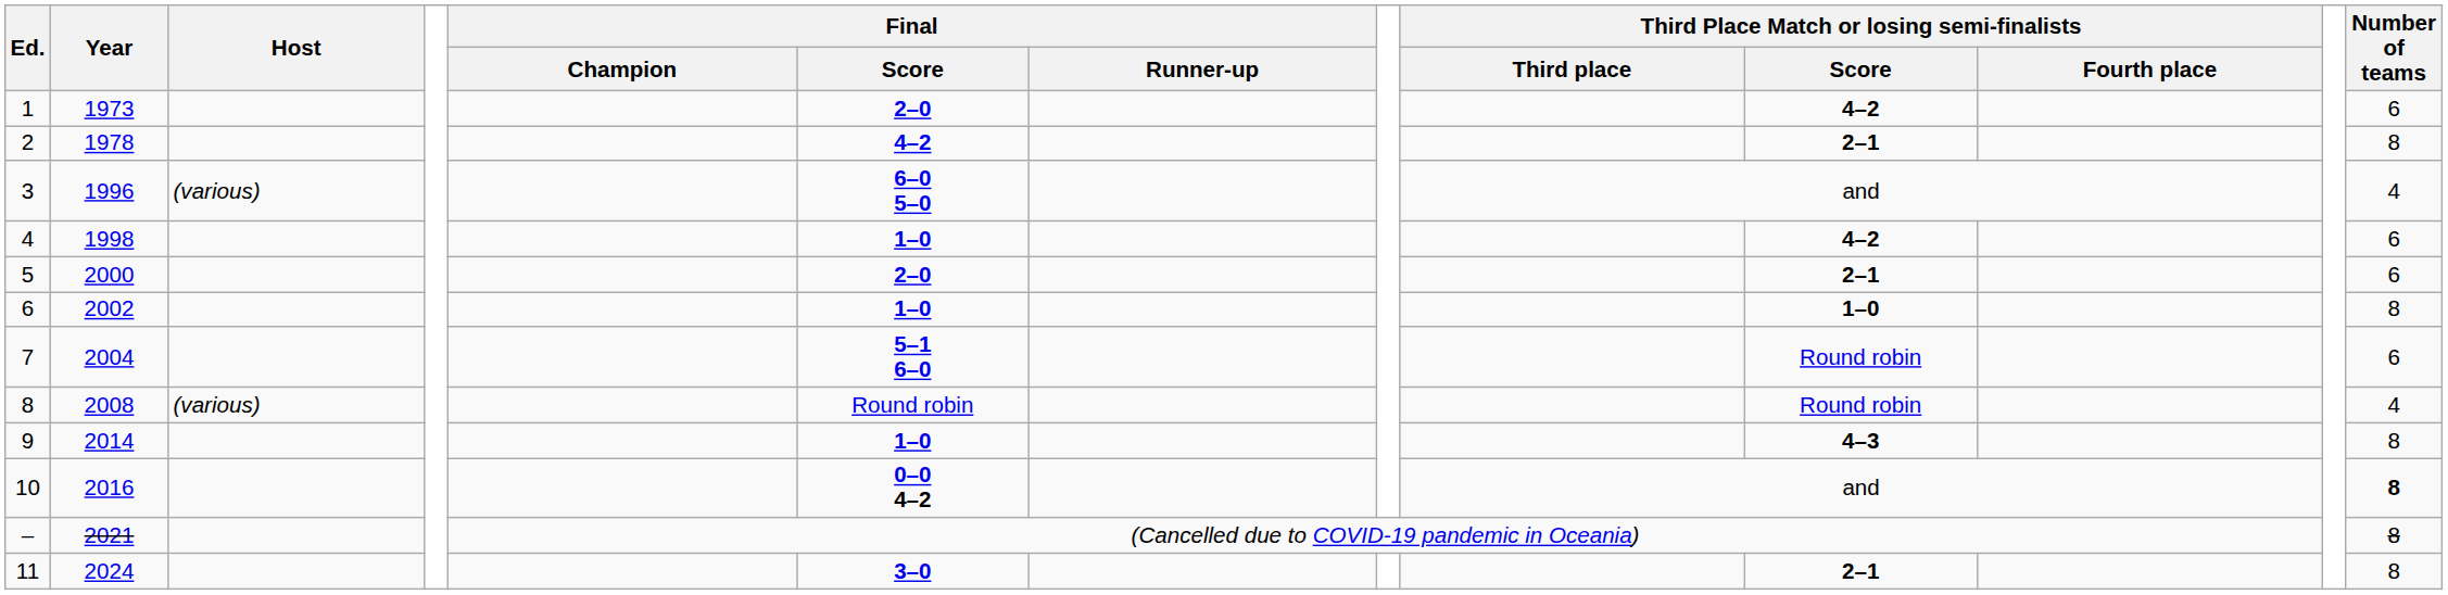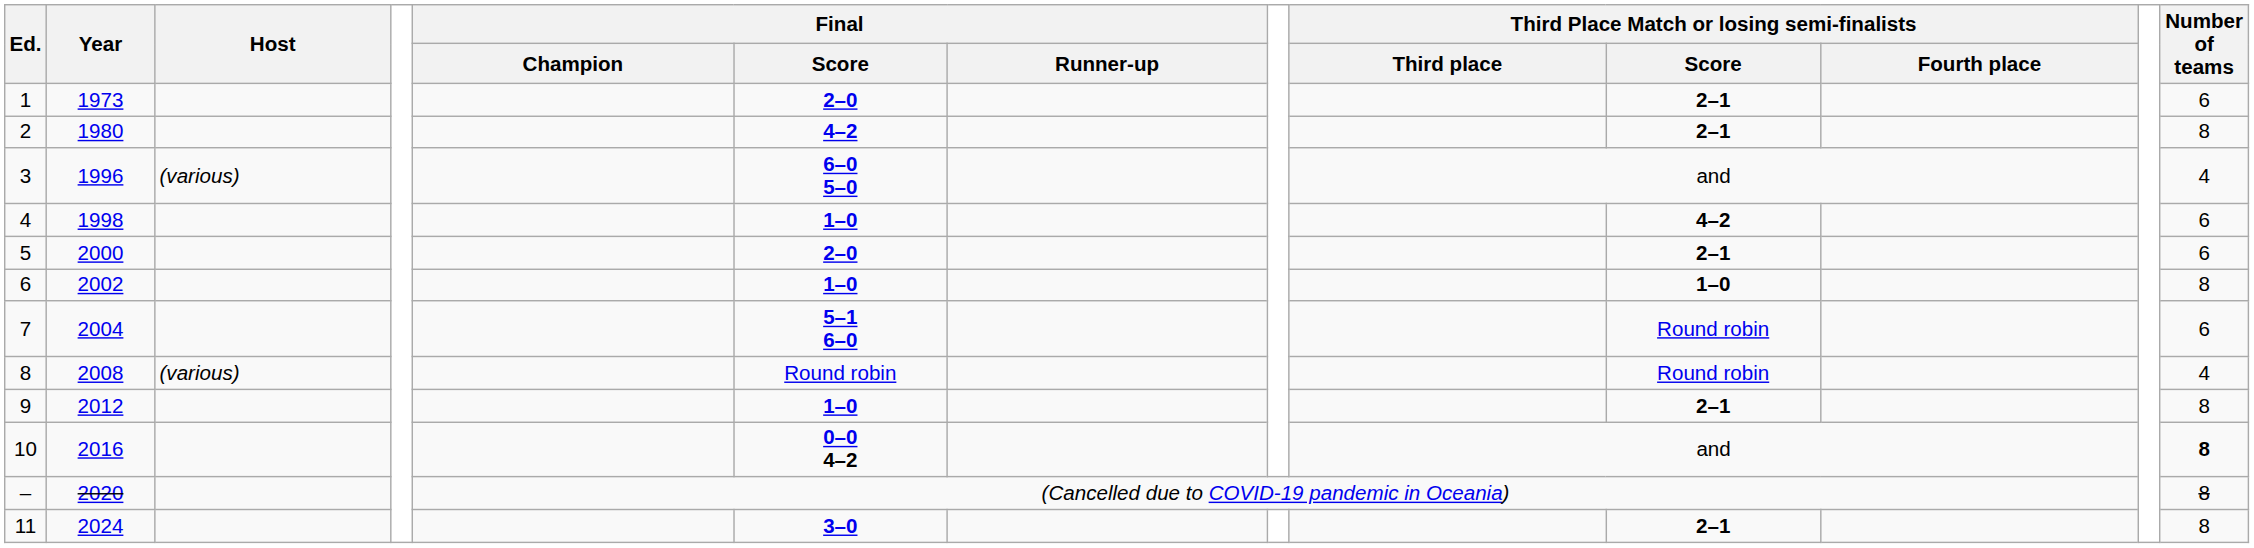1 | Third Place Match or losing semi-finalists / Score: 4–2 -> 2–1
2 | Year: 1978 -> 1980
9 | Year: 2014 -> 2012
9 | Third Place Match or losing semi-finalists / Score: 4–3 -> 2–1
– | Year: 2021 -> 2020
